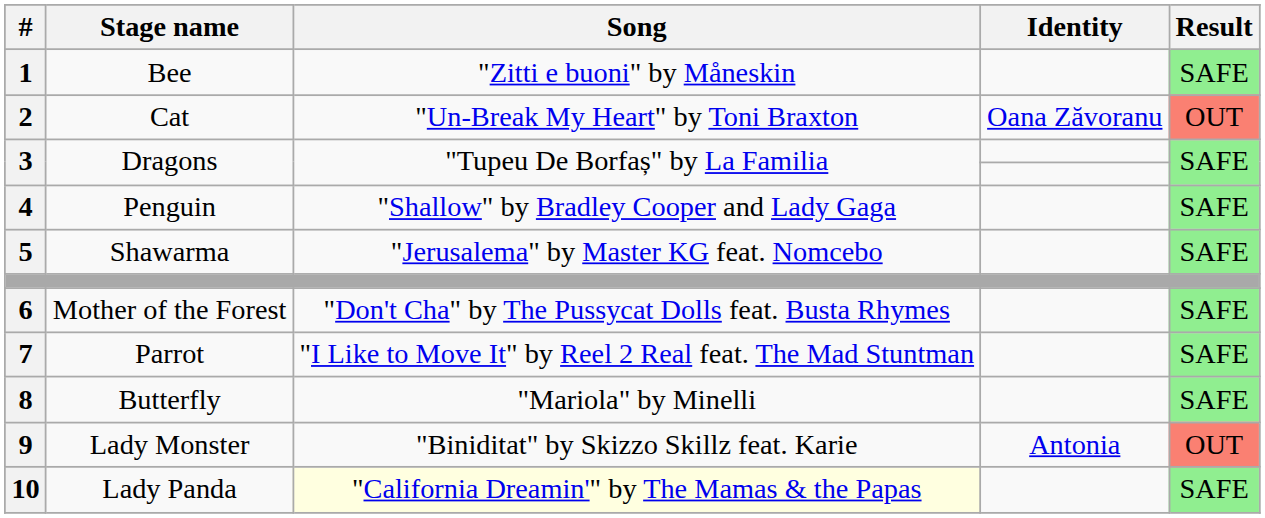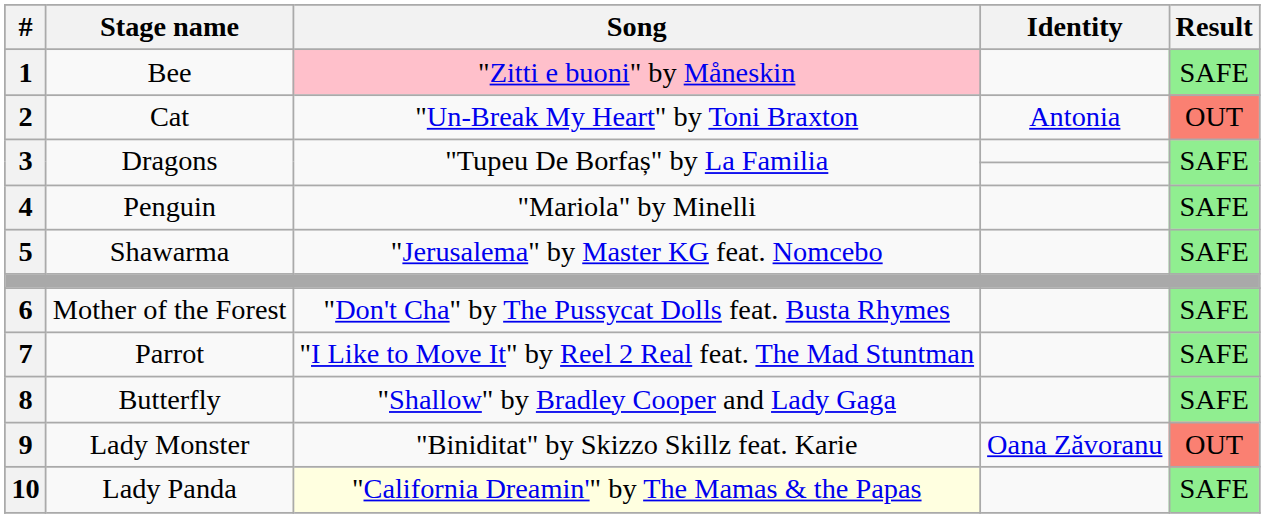1 | Song: no background -> pink background
2 | Identity: Oana Zăvoranu -> Antonia
4 | Song: "Shallow" by Bradley Cooper and Lady Gaga -> "Mariola" by Minelli
8 | Song: "Mariola" by Minelli -> "Shallow" by Bradley Cooper and Lady Gaga
9 | Identity: Antonia -> Oana Zăvoranu
